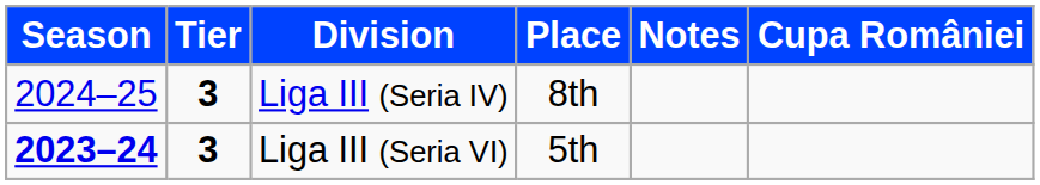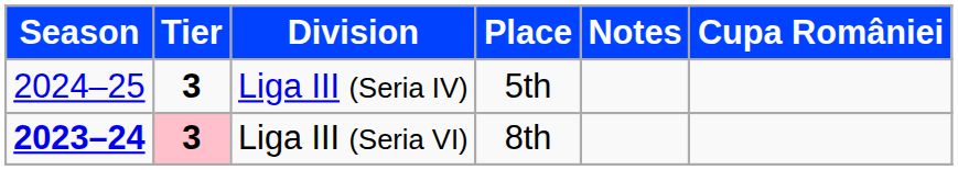Liga III (Seria IV) | Place: 8th -> 5th
Liga III (Seria VI) | Tier: no background -> pink background
Liga III (Seria VI) | Place: 5th -> 8th
